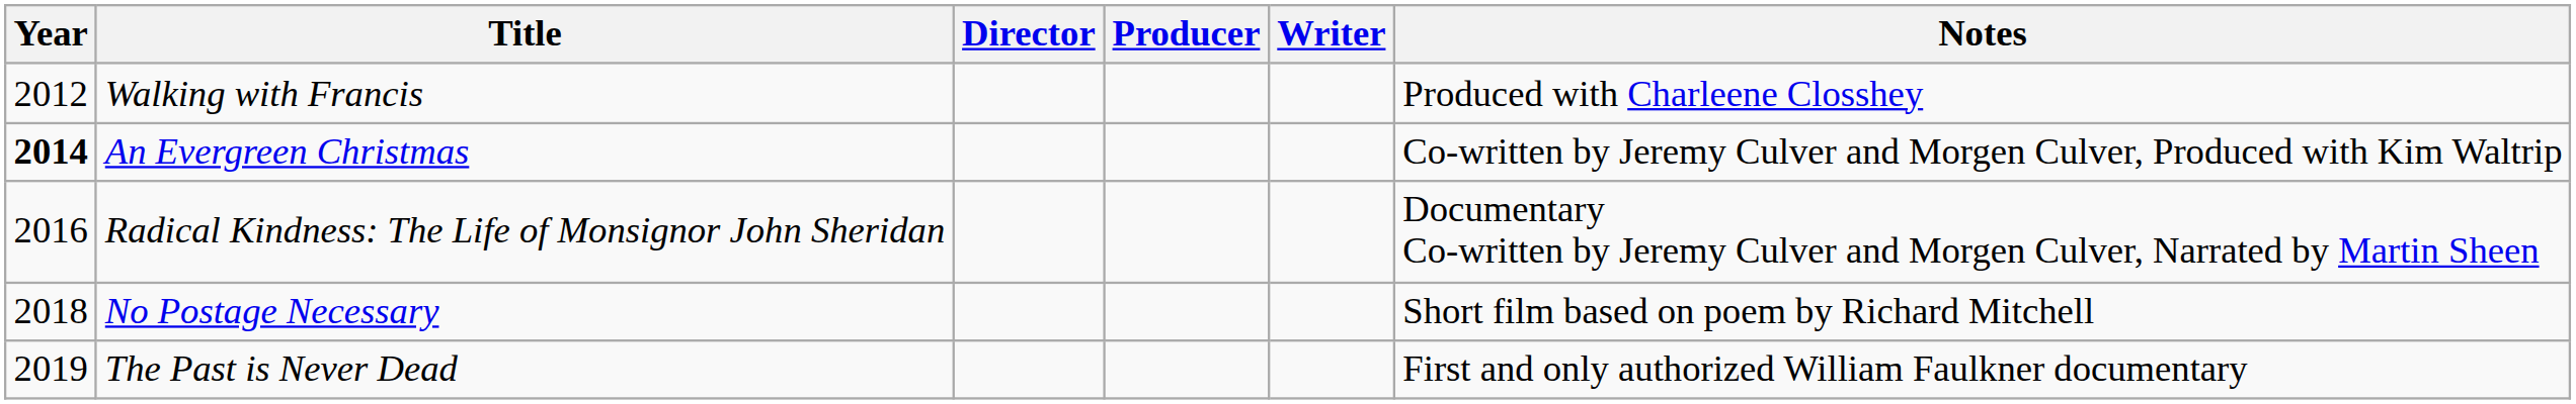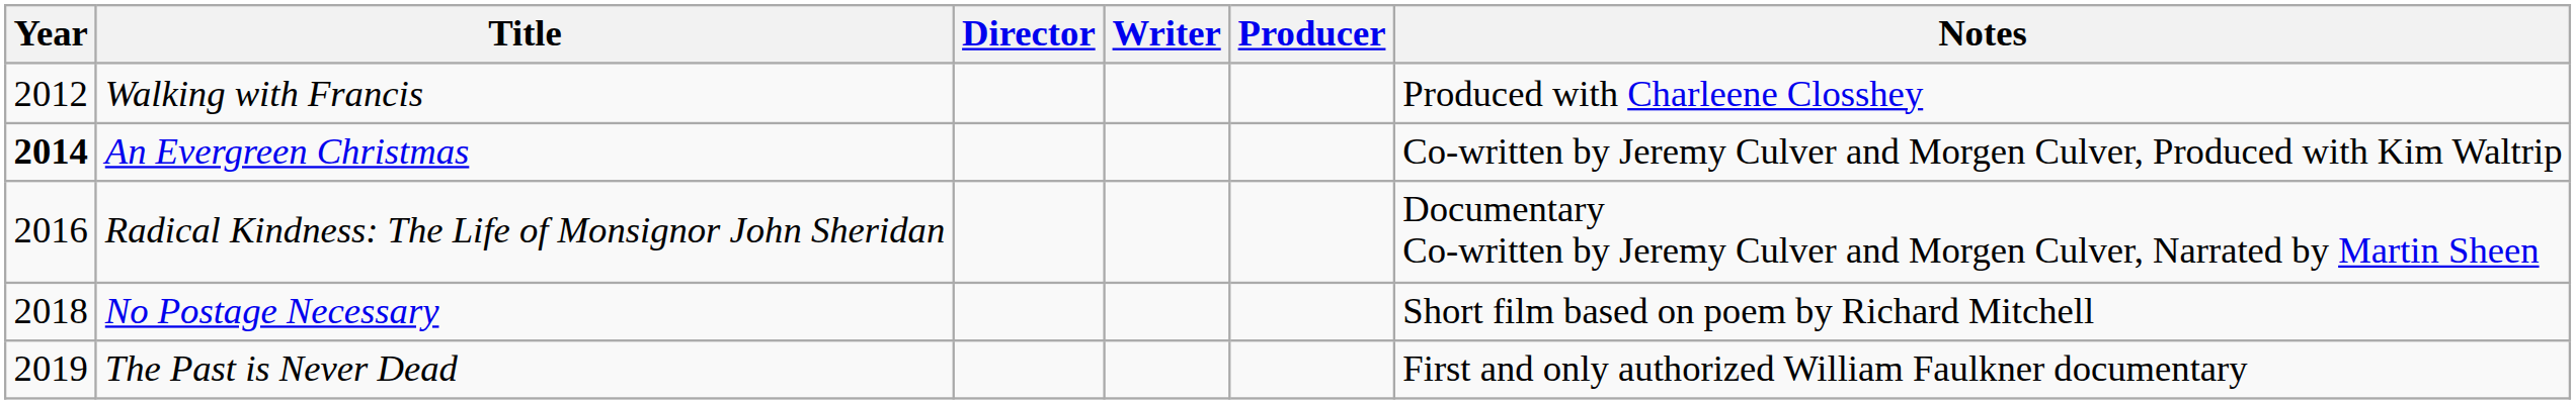columns swapped: Producer <-> Writer
